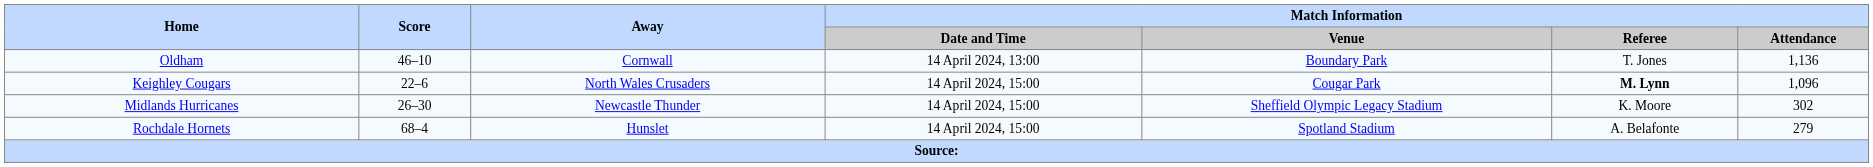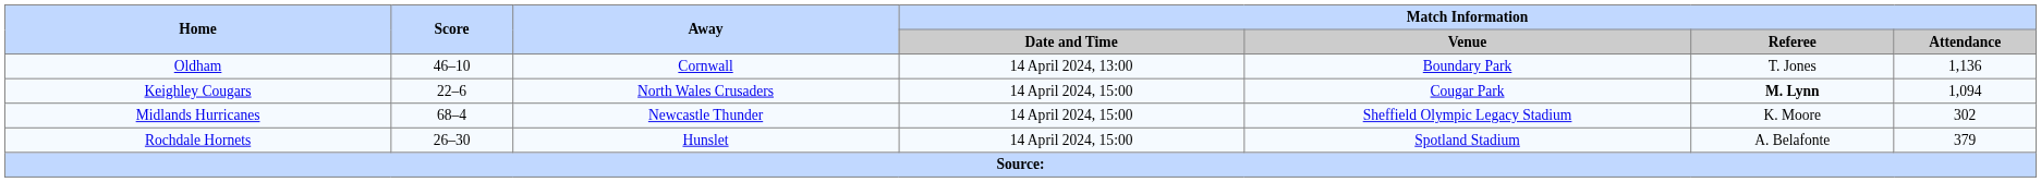Keighley Cougars | Match Information / Attendance: 1,096 -> 1,094
Midlands Hurricanes | Score: 26–30 -> 68–4
Rochdale Hornets | Score: 68–4 -> 26–30
Rochdale Hornets | Match Information / Attendance: 279 -> 379
